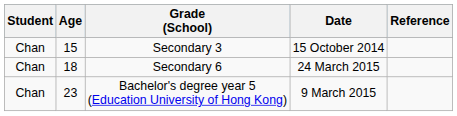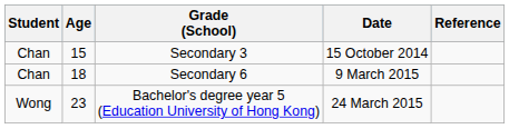Secondary 6 | Date: 24 March 2015 -> 9 March 2015
Bachelor's degree year 5 (Education University of Hong Kong) | Student: Chan -> Wong
Bachelor's degree year 5 (Education University of Hong Kong) | Date: 9 March 2015 -> 24 March 2015
